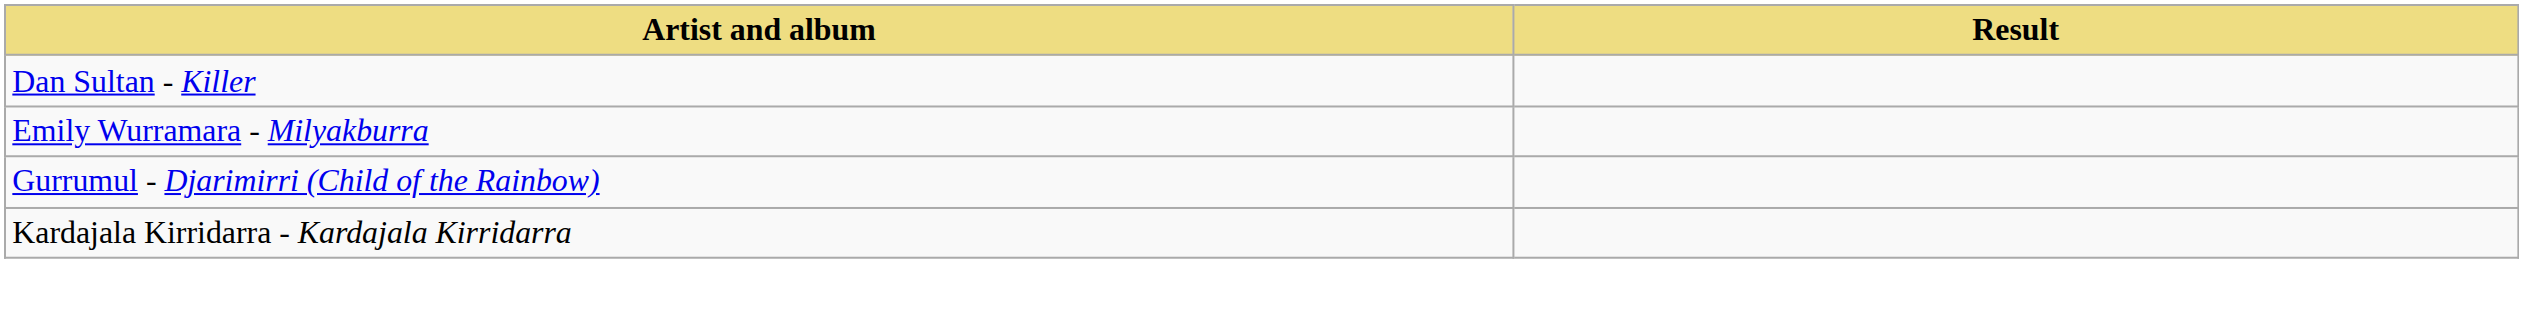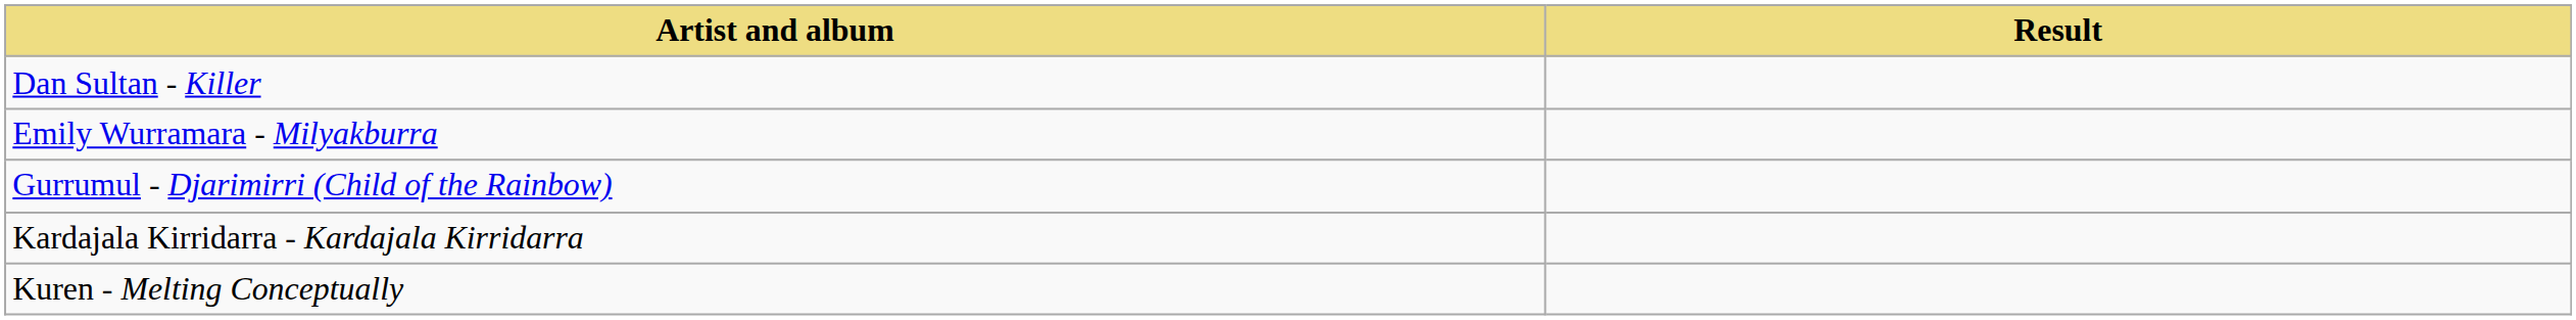+ row: Kuren - Melting Conceptually
